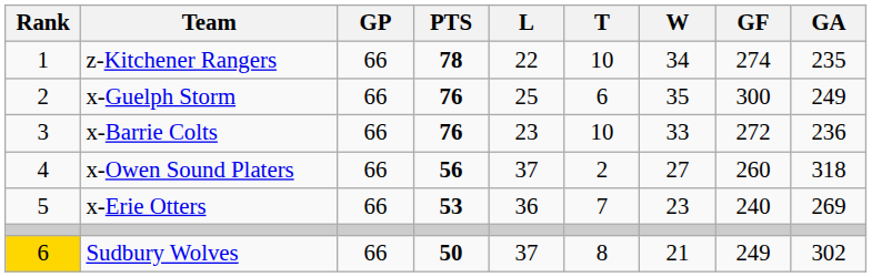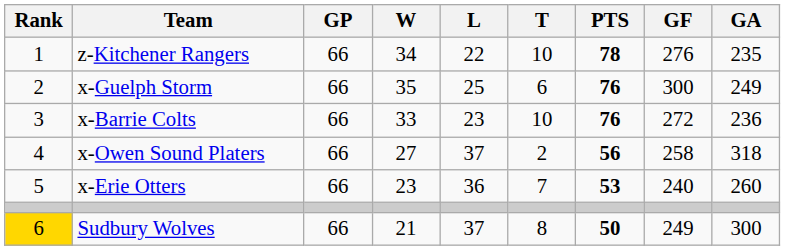columns swapped: W <-> PTS
z-Kitchener Rangers | GF: 274 -> 276
x-Owen Sound Platers | GF: 260 -> 258
x-Erie Otters | GA: 269 -> 260
Sudbury Wolves | GA: 302 -> 300
